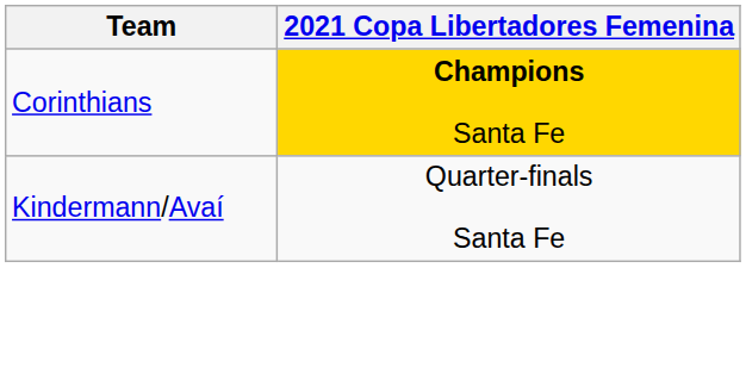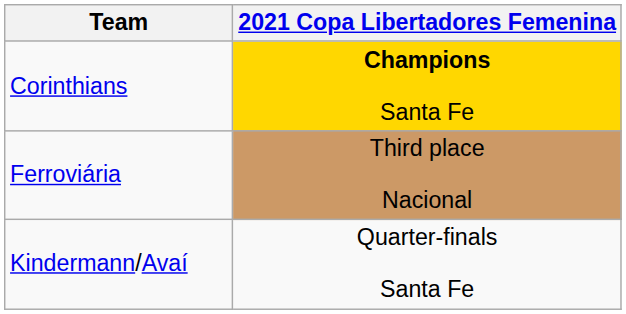+ row: Ferroviária | Third place Nacional
